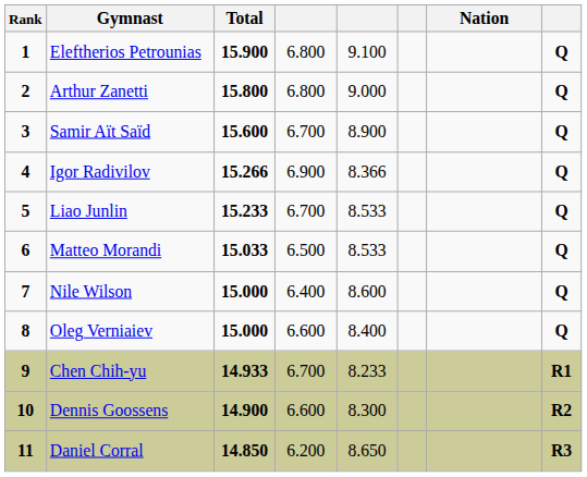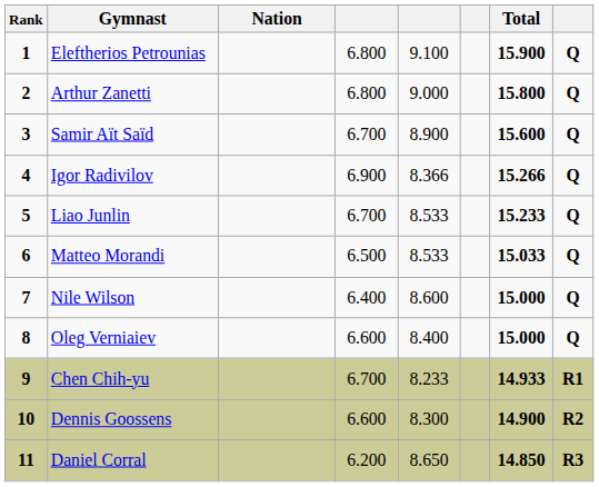columns swapped: Nation <-> Total
